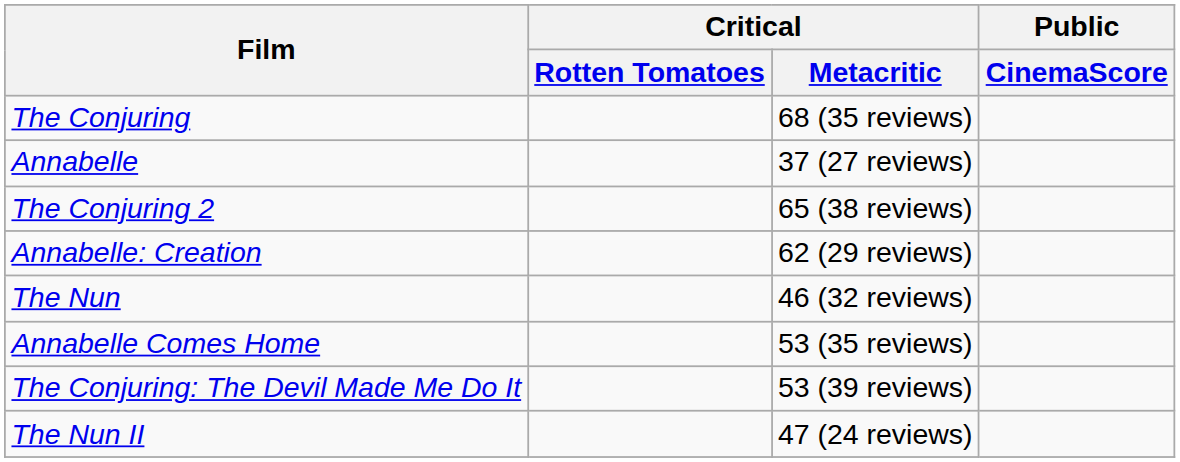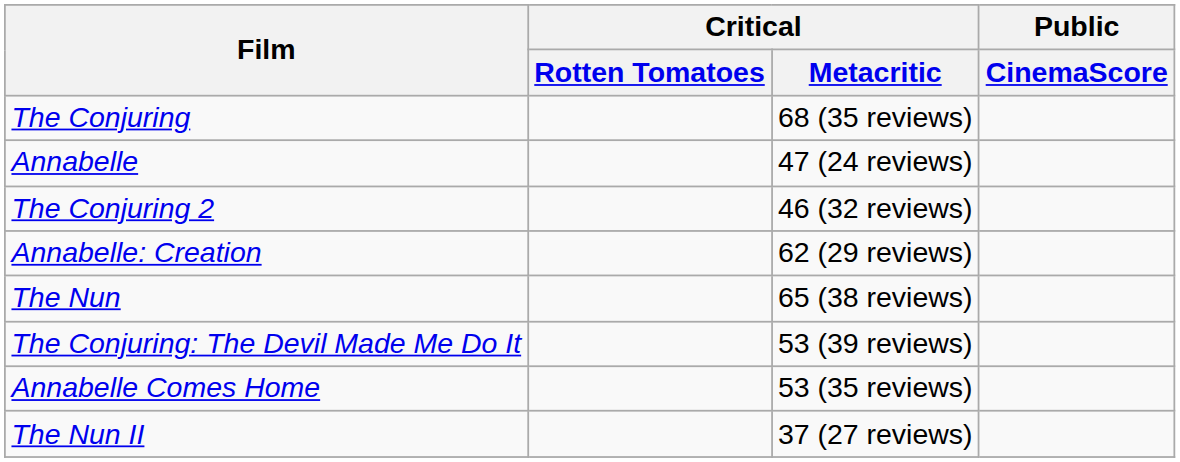Annabelle | Critical / Metacritic: 37 (27 reviews) -> 47 (24 reviews)
The Conjuring 2 | Critical / Metacritic: 65 (38 reviews) -> 46 (32 reviews)
The Nun | Critical / Metacritic: 46 (32 reviews) -> 65 (38 reviews)
rows swapped: Annabelle Comes Home <-> The Conjuring: The Devil Made Me Do It
The Nun II | Critical / Metacritic: 47 (24 reviews) -> 37 (27 reviews)
